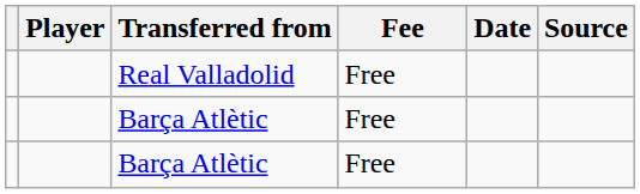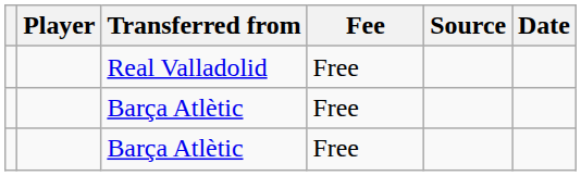columns swapped: Date <-> Source
